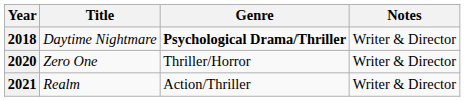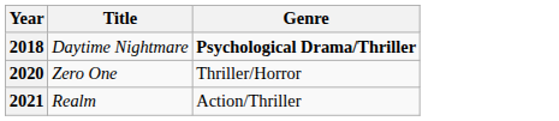- column: Notes | Writer & Director | Writer & Director | Writer & Director
